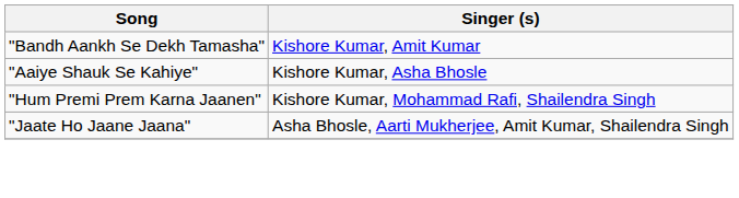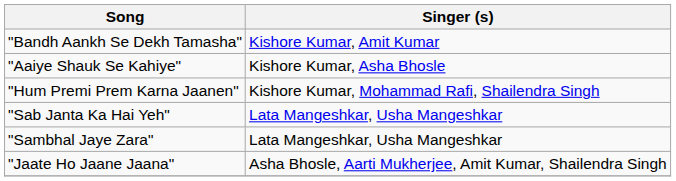+ row: "Sab Janta Ka Hai Yeh" | Lata Mangeshkar, Usha Mangeshkar
+ row: "Sambhal Jaye Zara" | Lata Mangeshkar, Usha Mangeshkar
